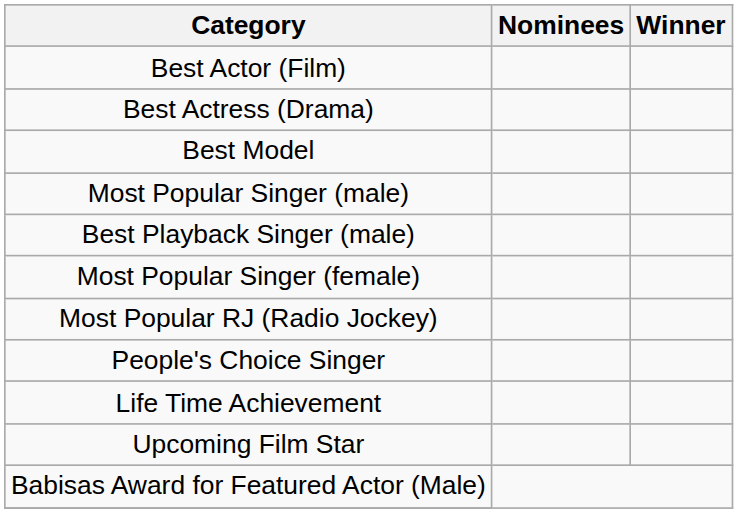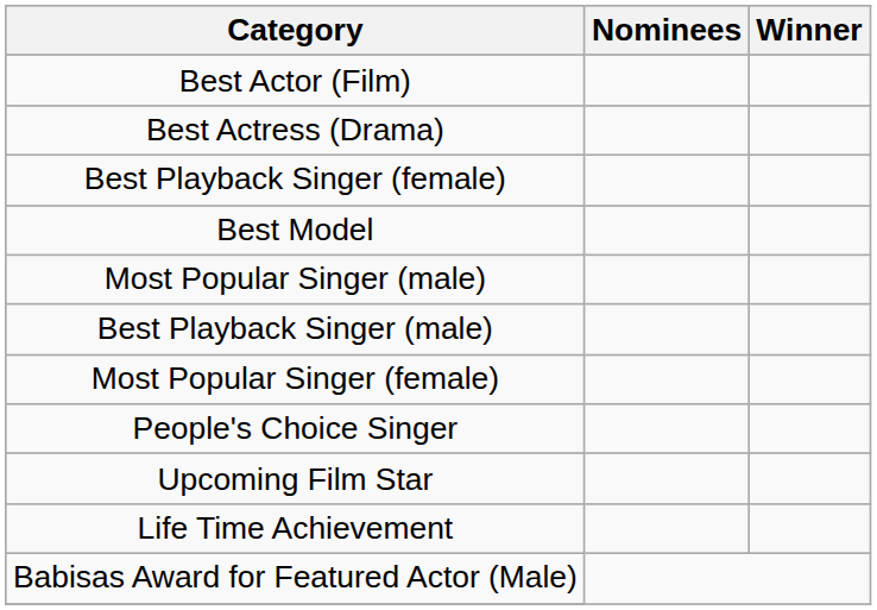+ row: Best Playback Singer (female)
- row: Most Popular RJ (Radio Jockey)
rows swapped: Upcoming Film Star <-> Life Time Achievement
